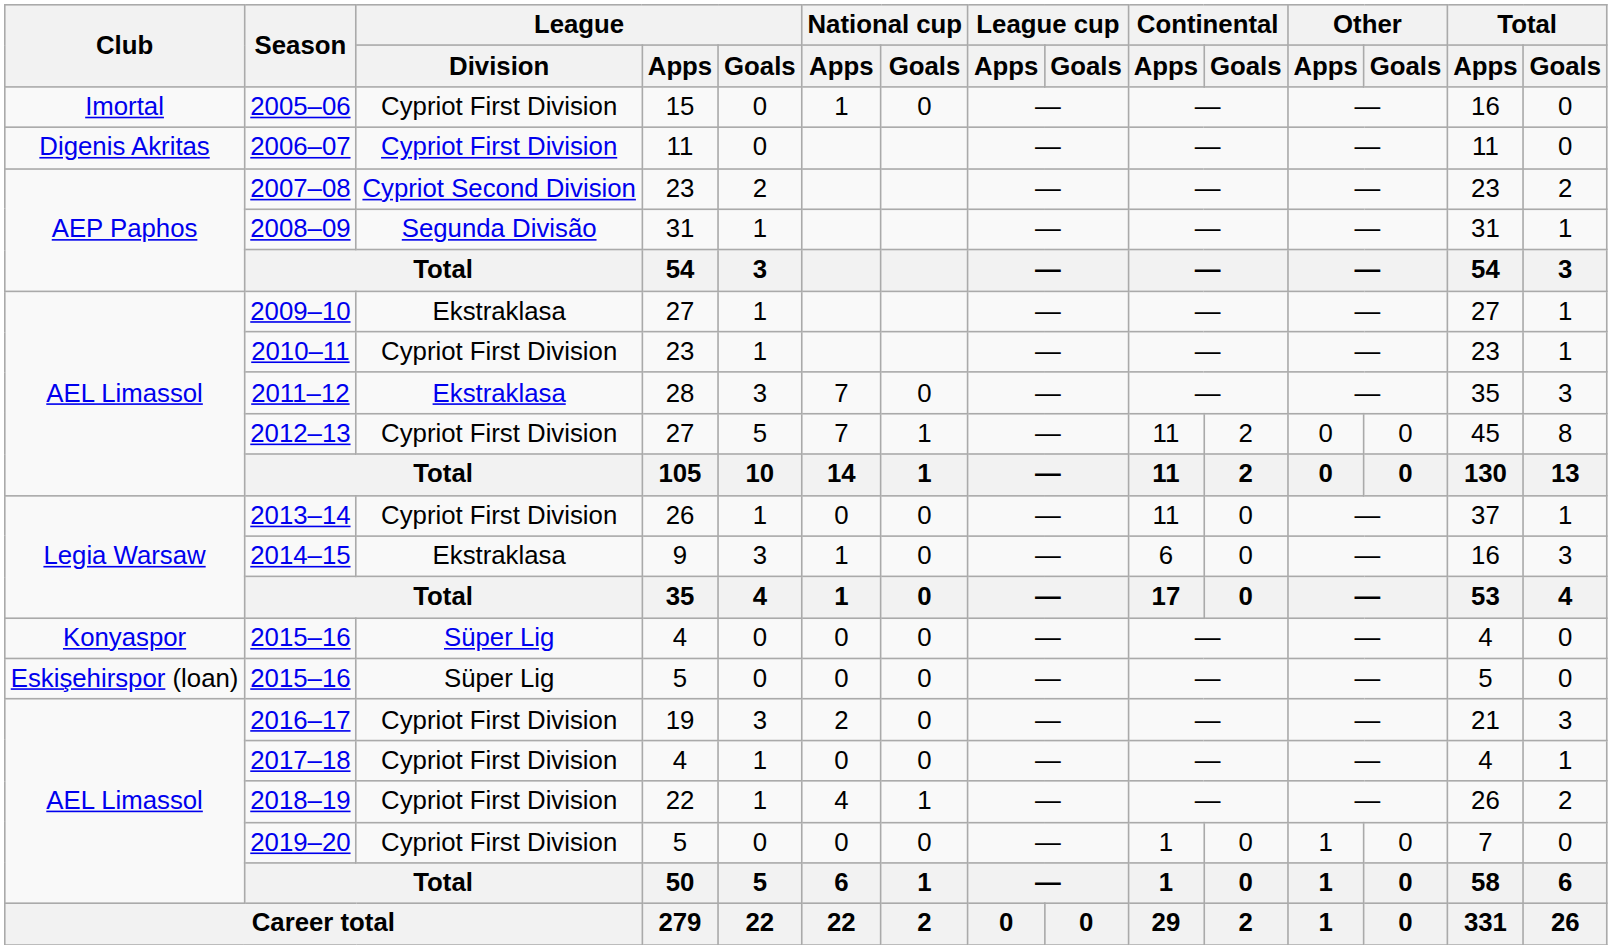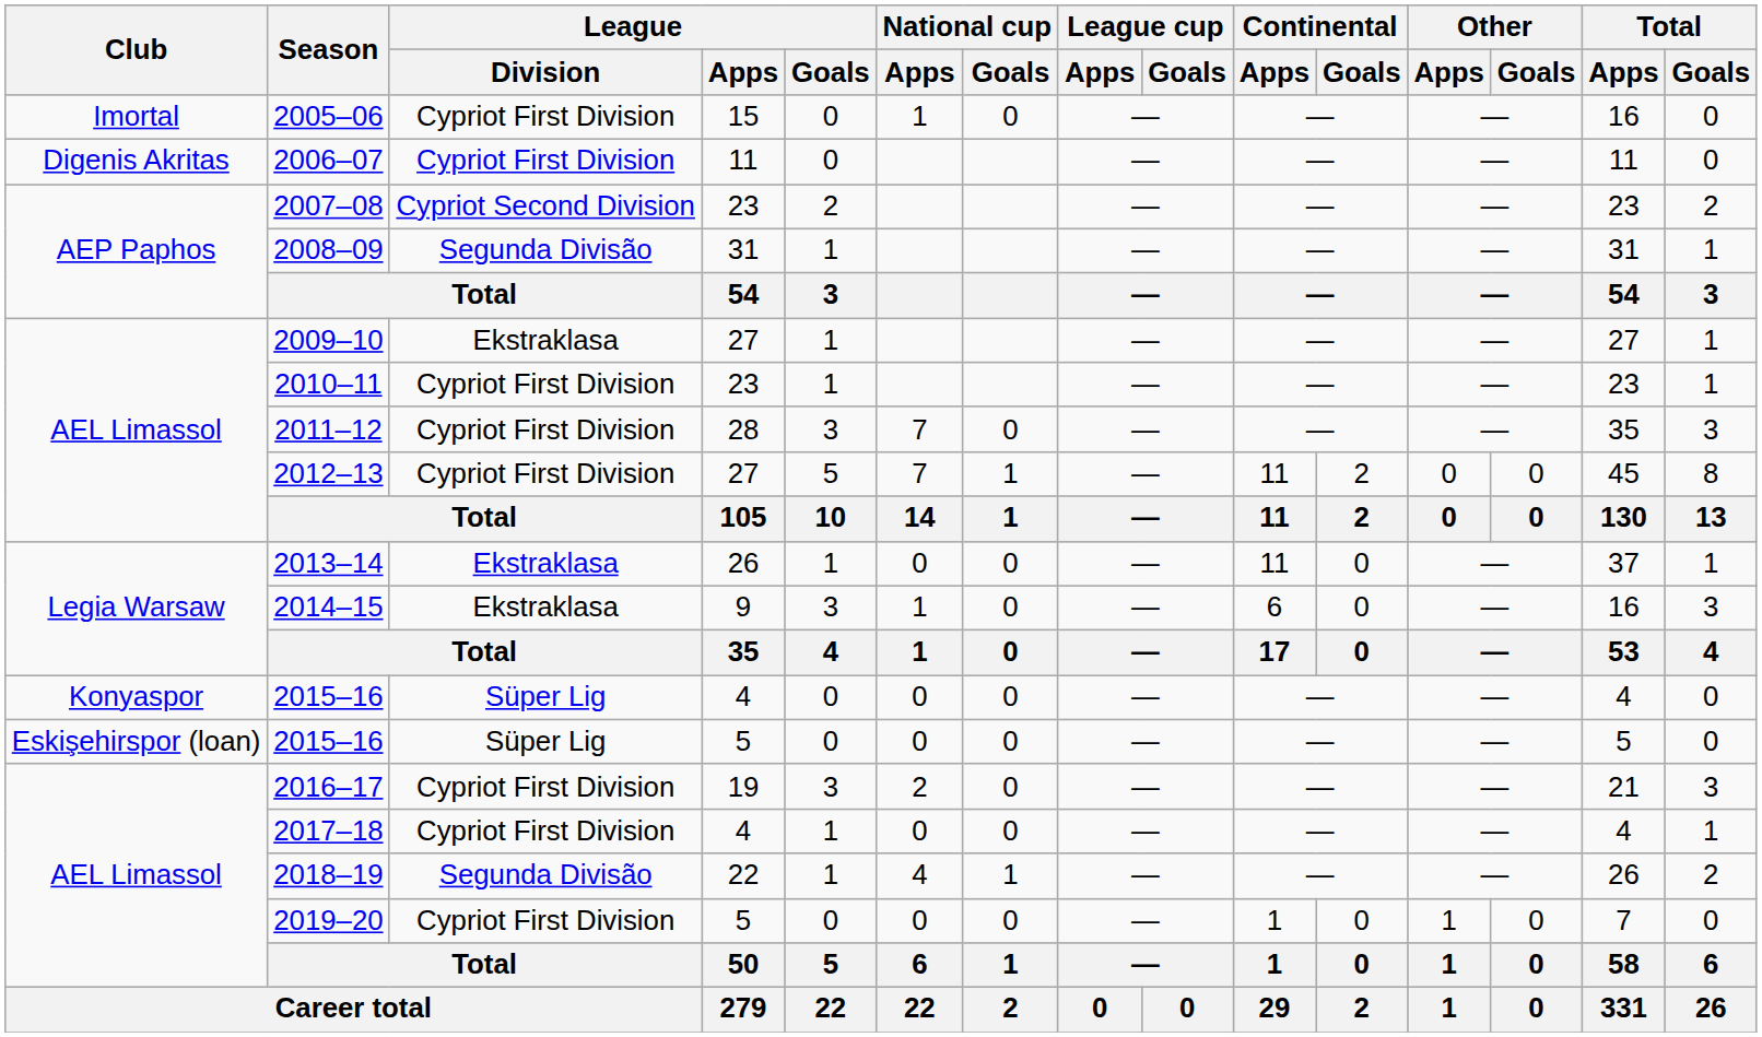2011–12 | League / Division: Ekstraklasa -> Cypriot First Division
2013–14 | League / Division: Cypriot First Division -> Ekstraklasa
2018–19 | League / Division: Cypriot First Division -> Segunda Divisão
